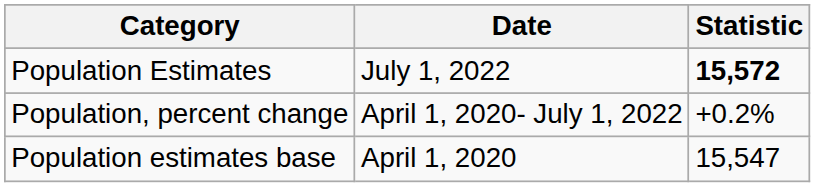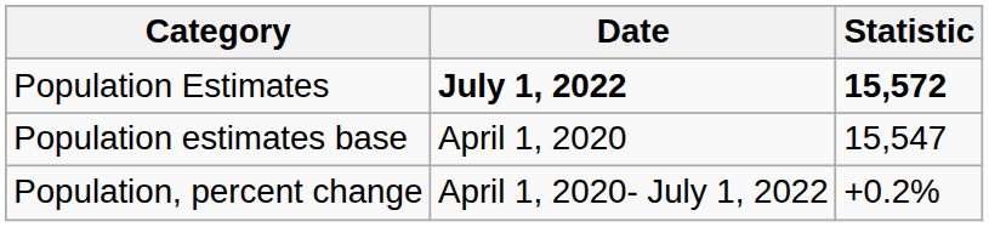Population Estimates | Date: normal -> bold
rows swapped: Population estimates base <-> Population, percent change
